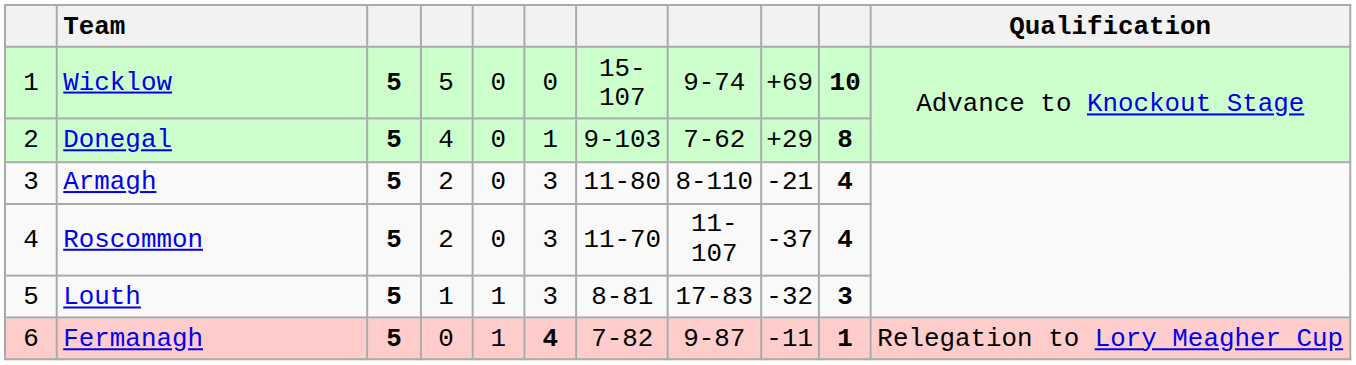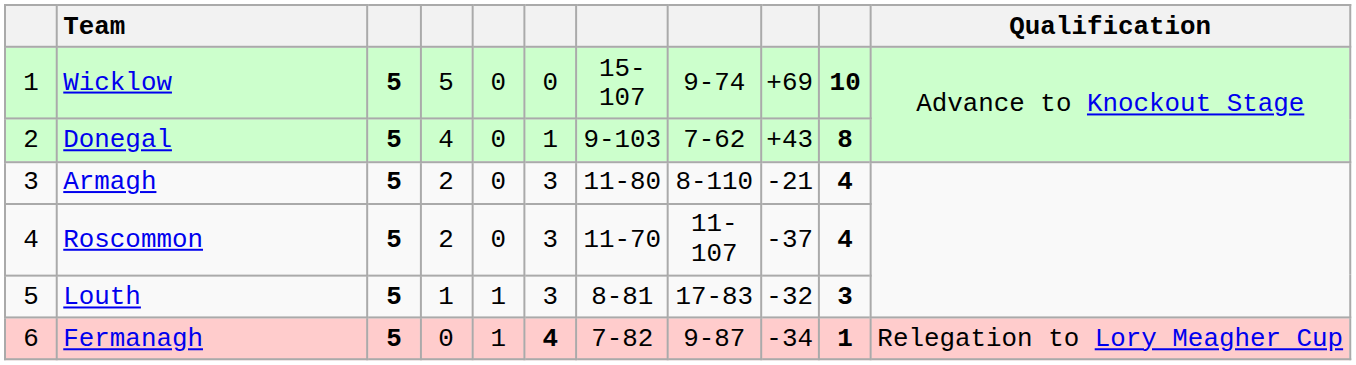Donegal | column 9: +29 -> +43
Fermanagh | column 9: -11 -> -34
